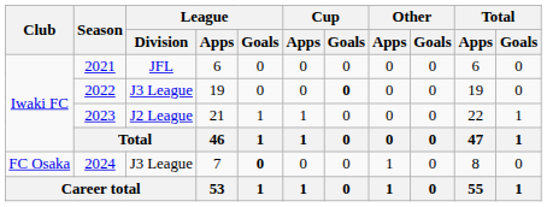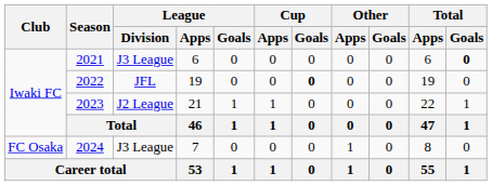2021 | League / Division: JFL -> J3 League
2021 | Total / Goals: normal -> bold
2022 | League / Division: J3 League -> JFL
2024 | League / Goals: bold -> normal
